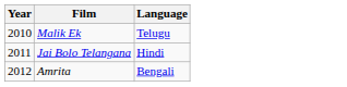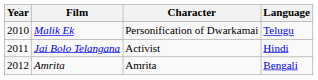+ column: Character | Personification of Dwarkamai | Activist | Amrita
